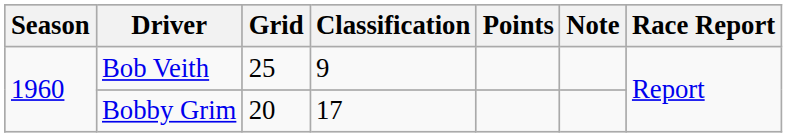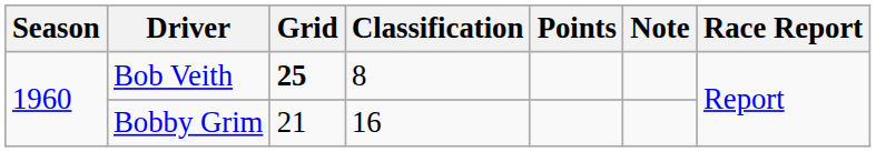Bob Veith | Grid: normal -> bold
Bob Veith | Classification: 9 -> 8
Bobby Grim | Grid: 20 -> 21
Bobby Grim | Classification: 17 -> 16
